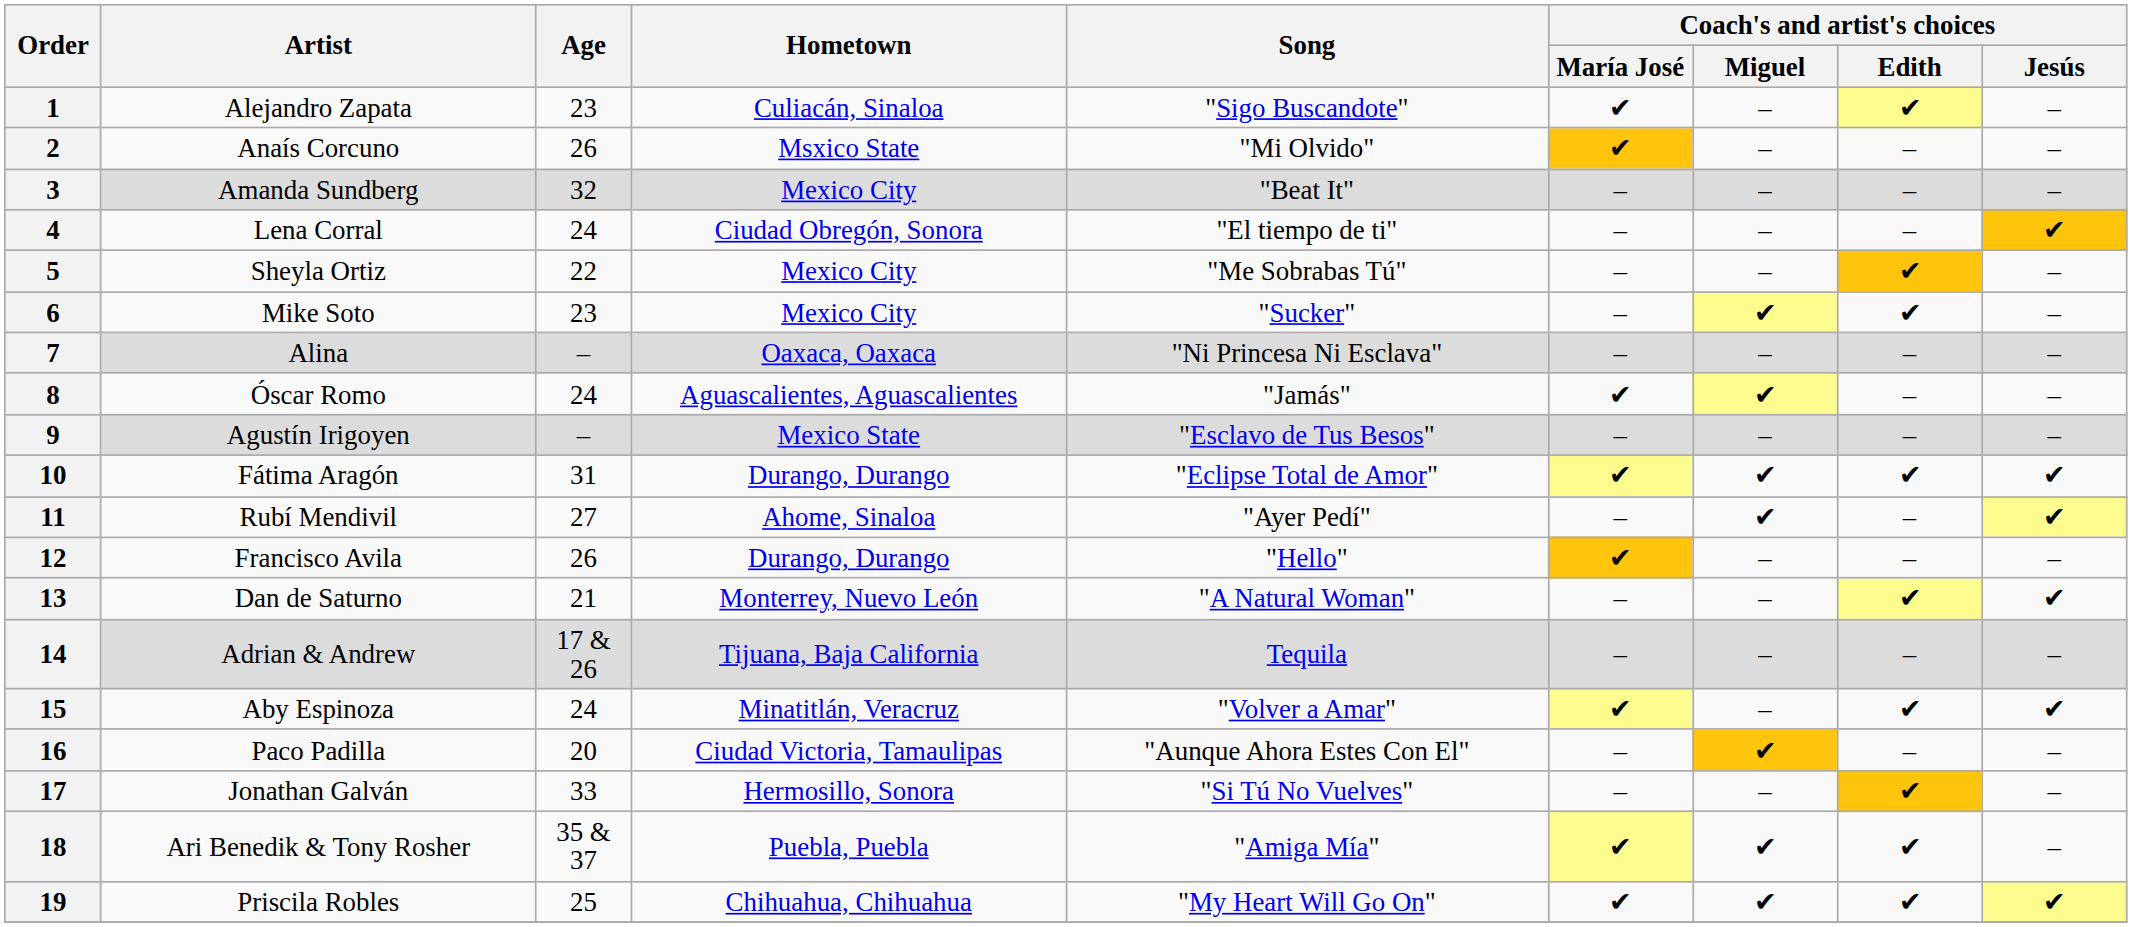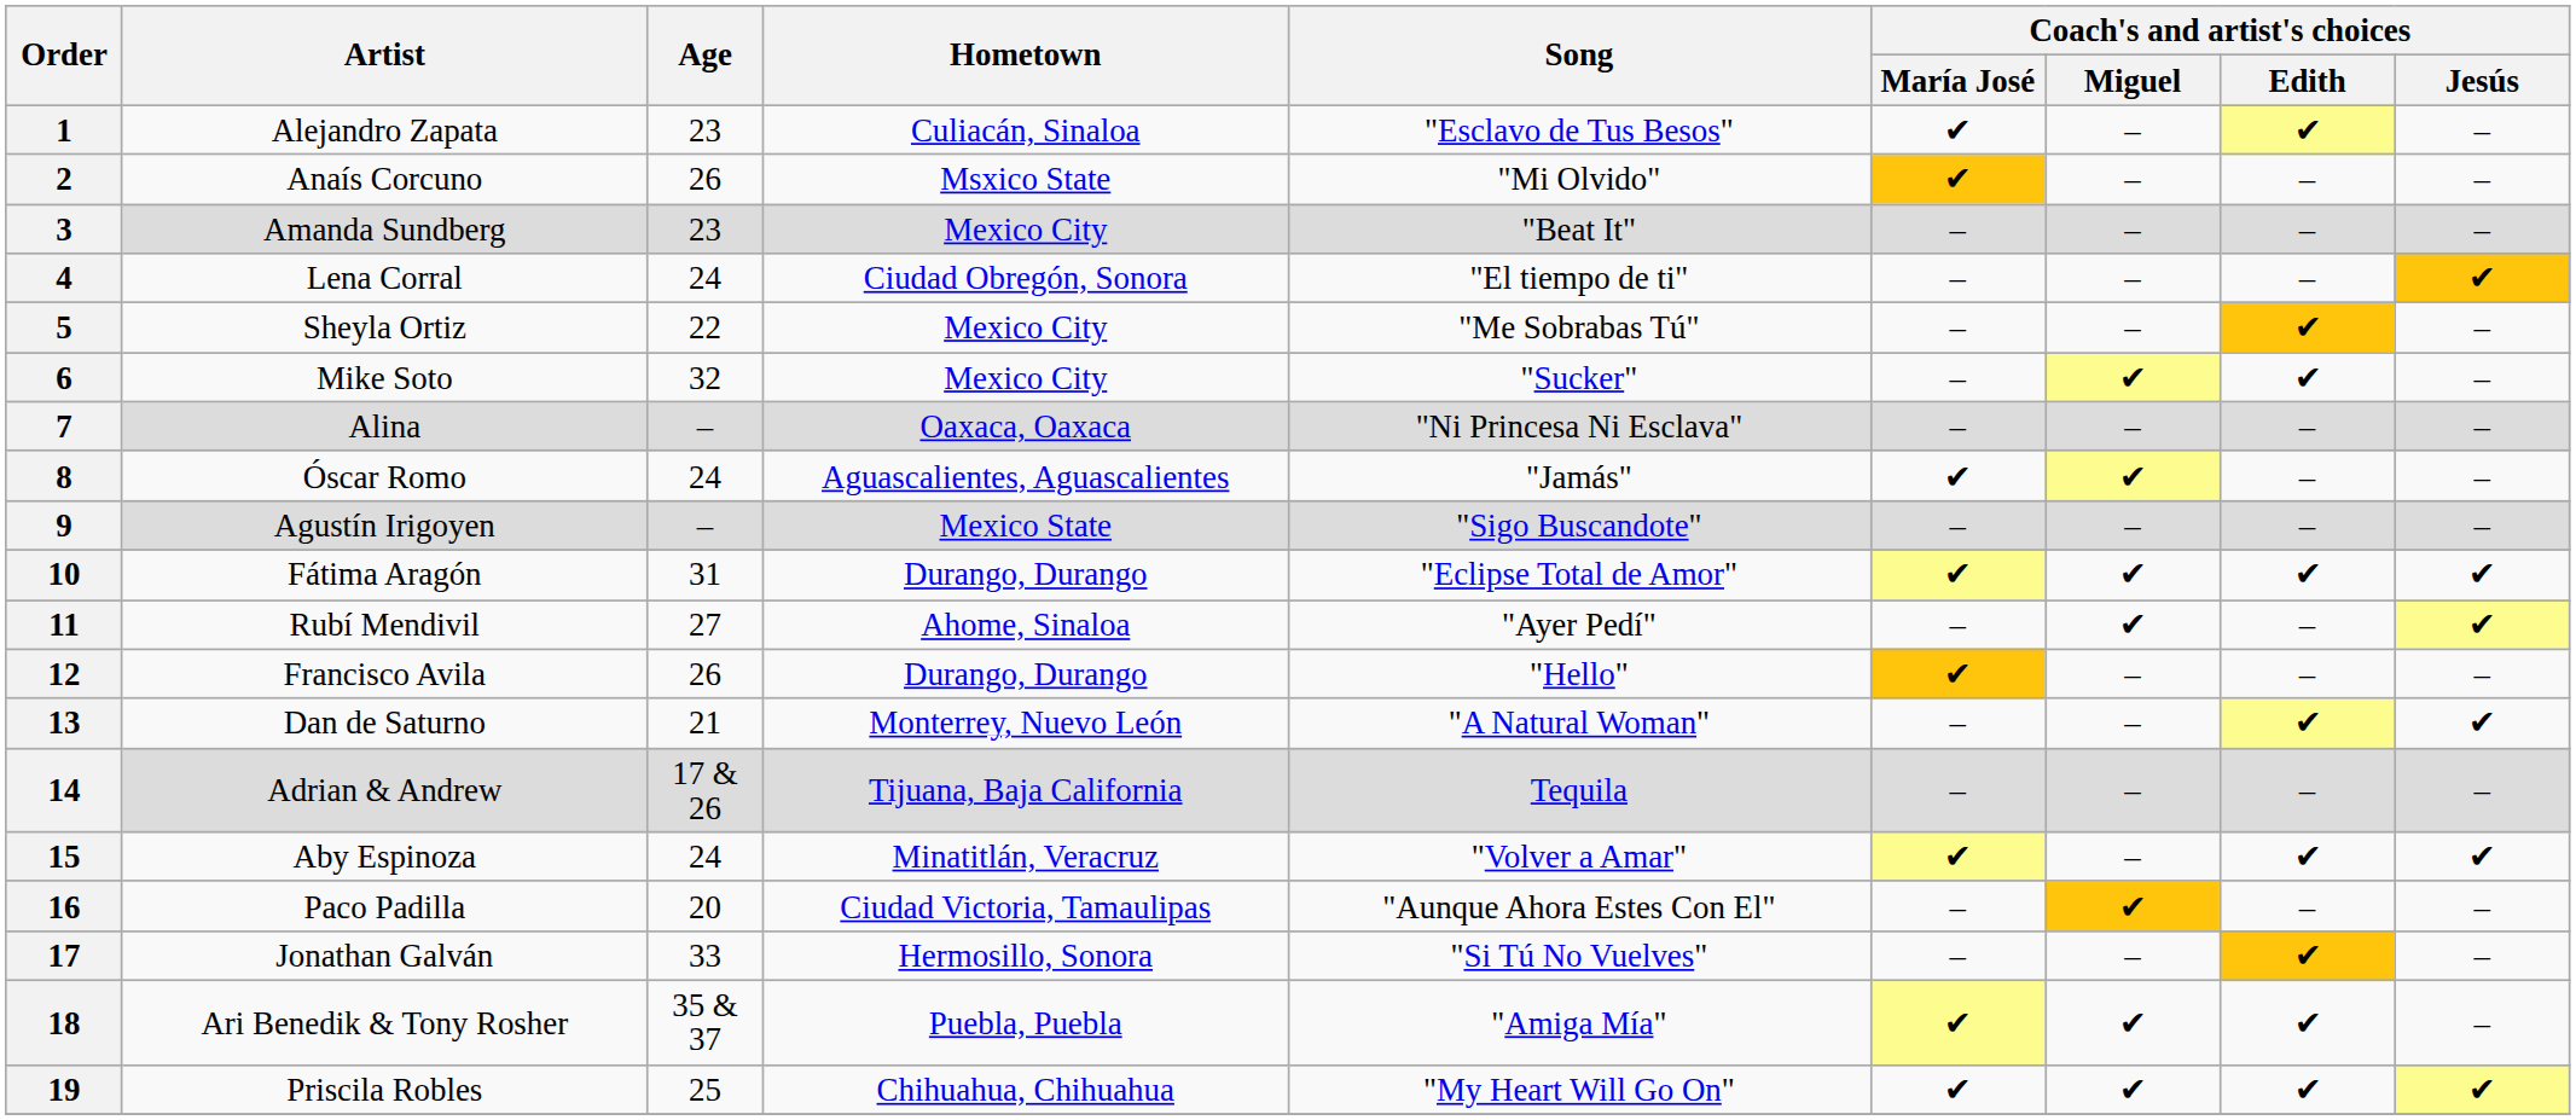1 | Song: "Sigo Buscandote" -> "Esclavo de Tus Besos"
3 | Age: 32 -> 23
6 | Age: 23 -> 32
9 | Song: "Esclavo de Tus Besos" -> "Sigo Buscandote"
